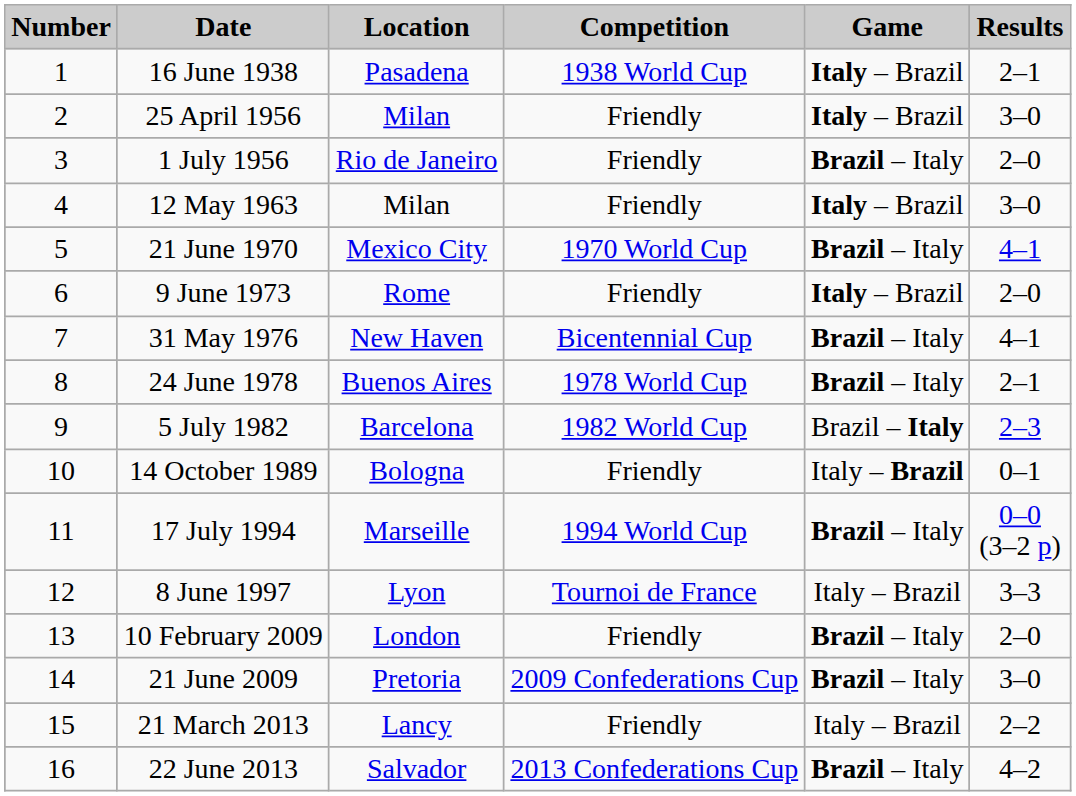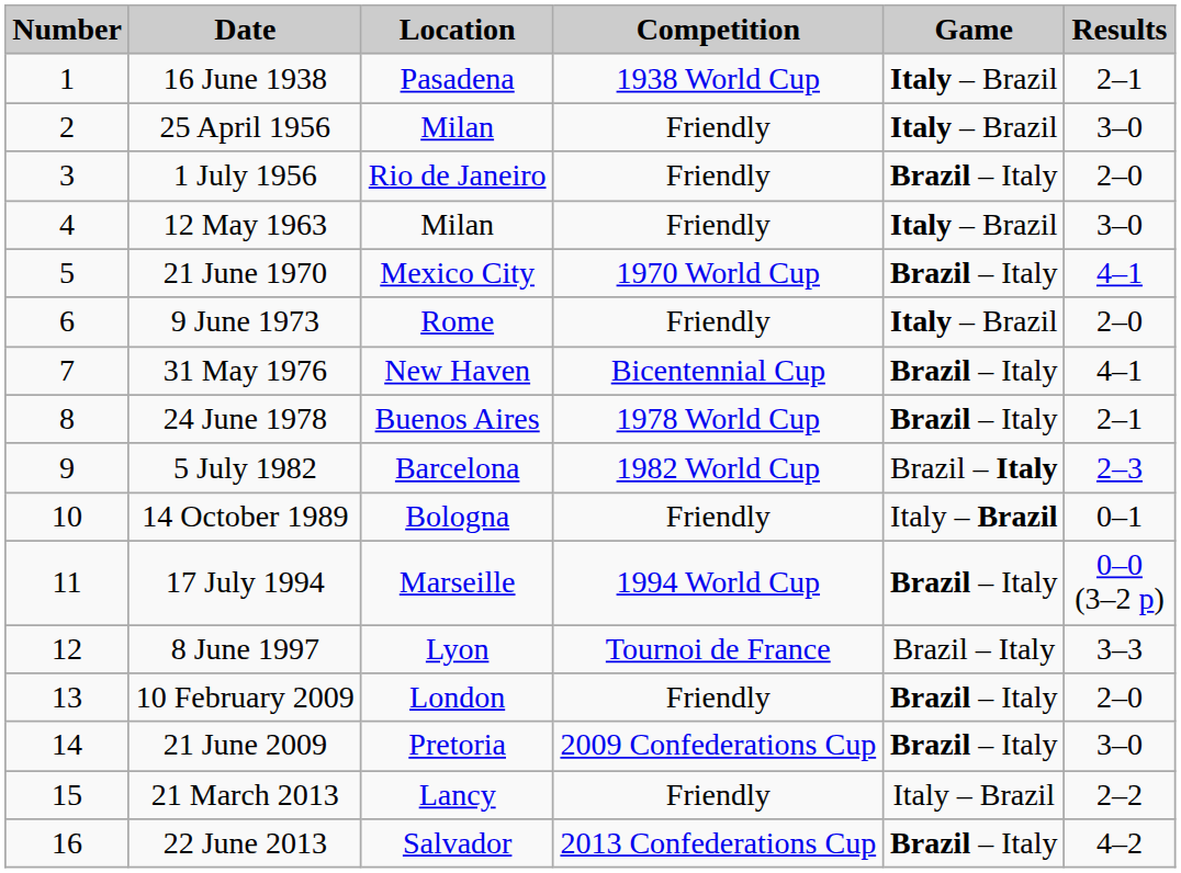8 June 1997 | Game: Italy – Brazil -> Brazil – Italy
